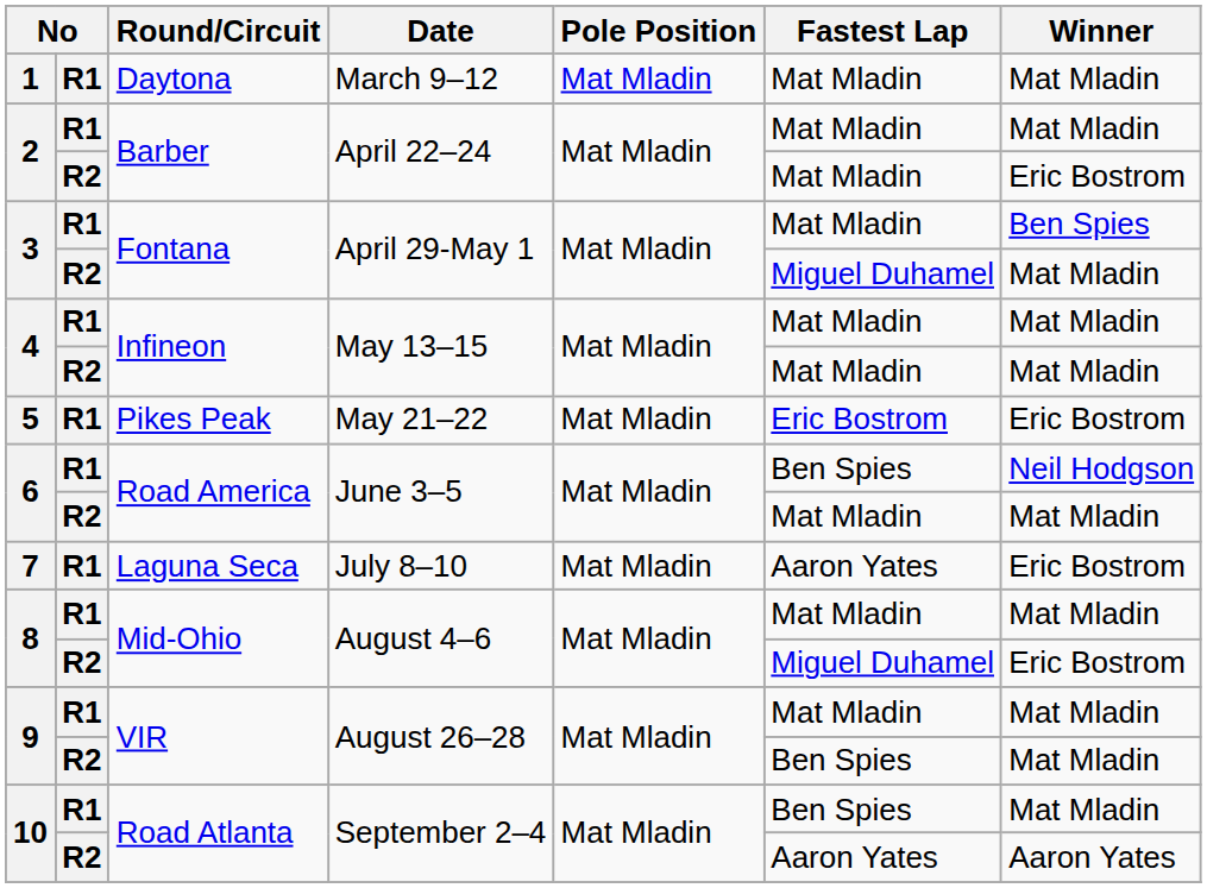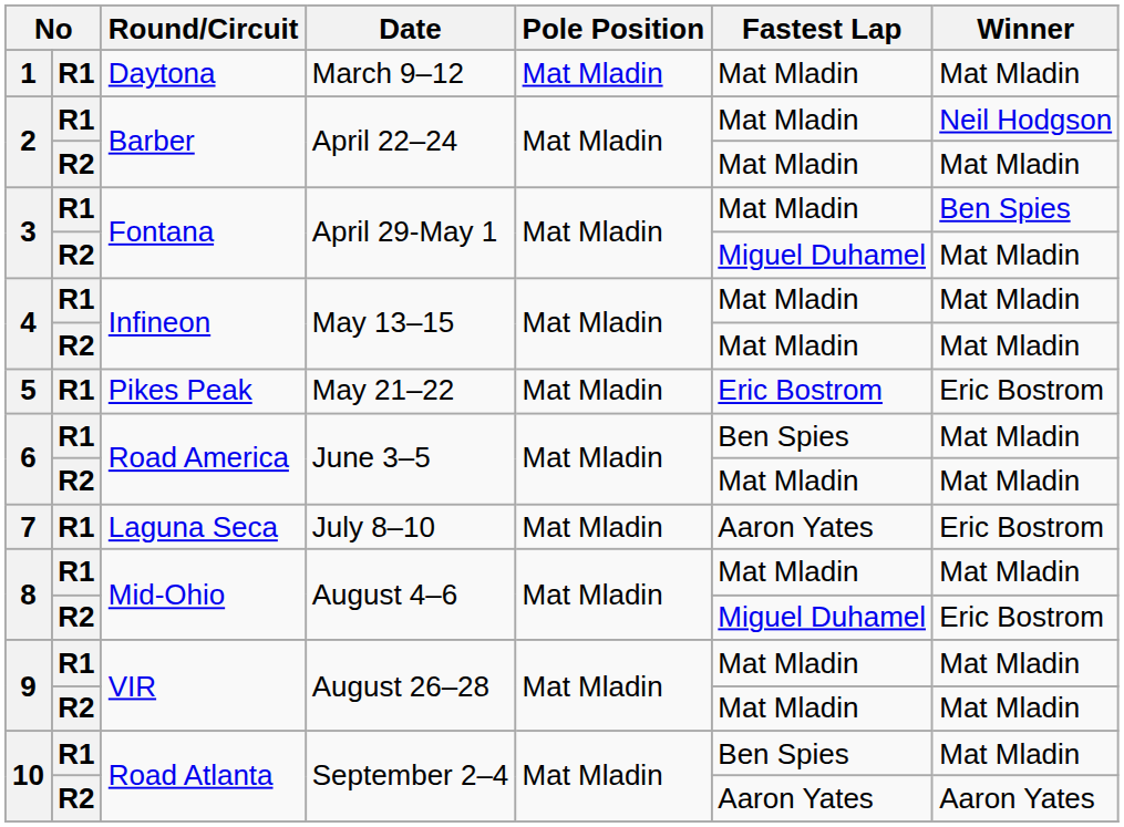2 / R1 | Winner: Mat Mladin -> Neil Hodgson
2 / R2 | Winner: Eric Bostrom -> Mat Mladin
6 / R1 | Winner: Neil Hodgson -> Mat Mladin
9 / R2 | Fastest Lap: Ben Spies -> Mat Mladin
